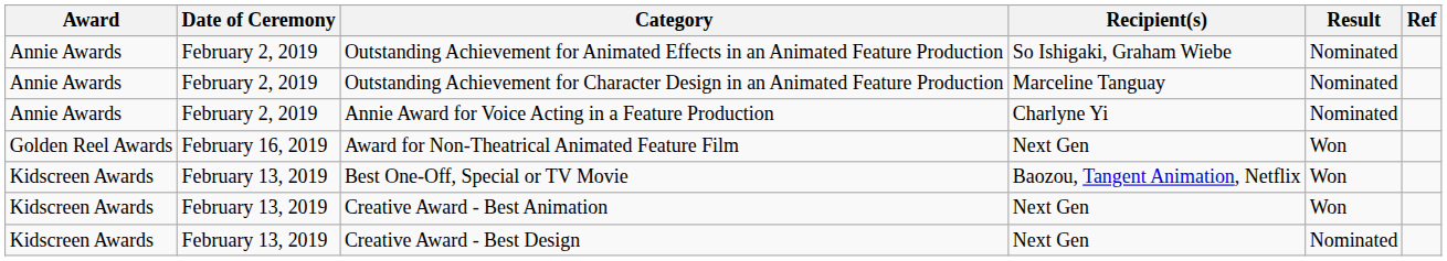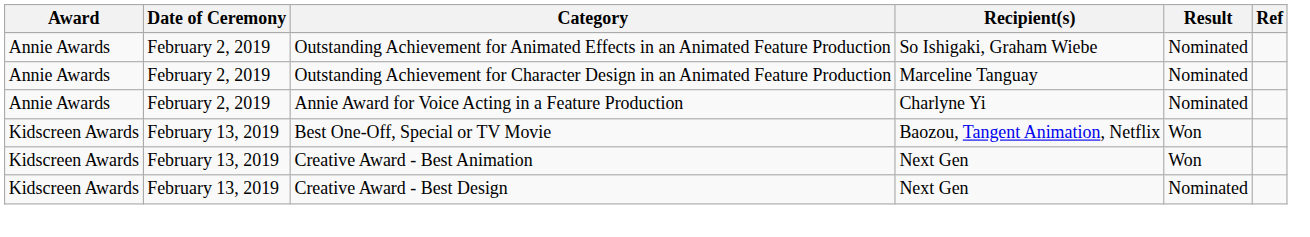- row: Golden Reel Awards | February 16, 2019 | Award for Non-Theatrical Animated Feature Film | Next Gen | Won
